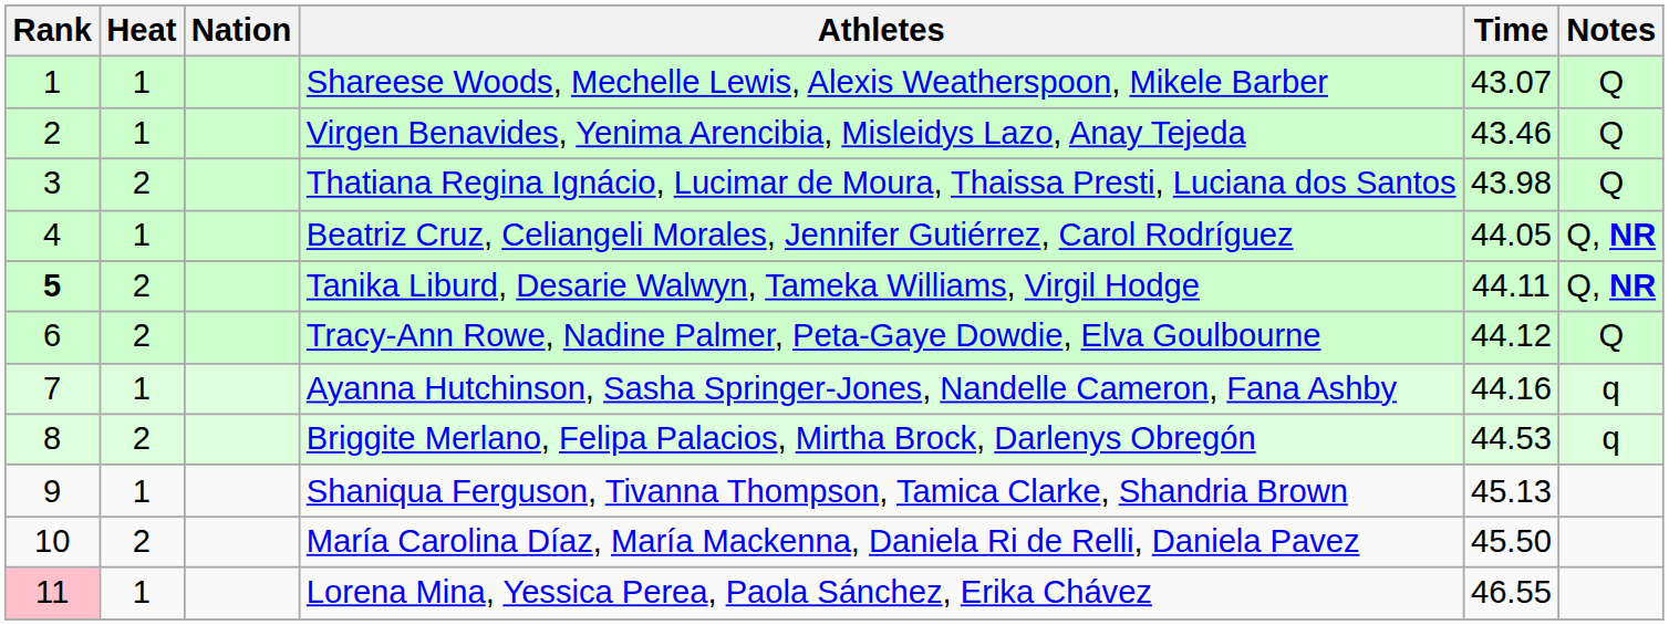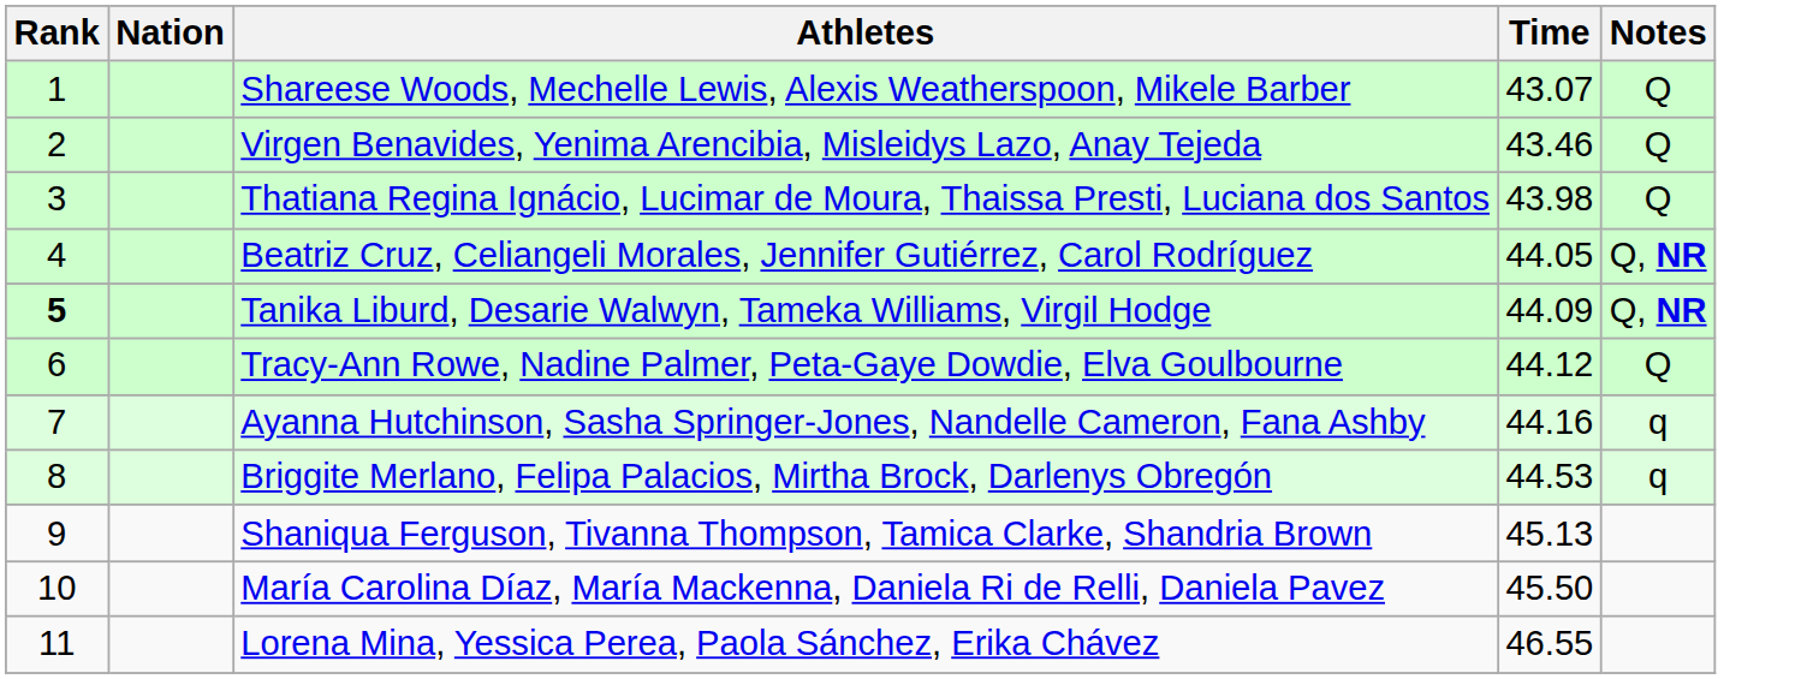- column: Heat | 1 | 1 | 2 | 1 | 2 | 2 | 1 | 2 | 1 | 2 | 1
Tanika Liburd, Desarie Walwyn, Tameka Williams, Virgil Hodge | Time: 44.11 -> 44.09
Lorena Mina, Yessica Perea, Paola Sánchez, Erika Chávez | Rank: pink background -> no background
